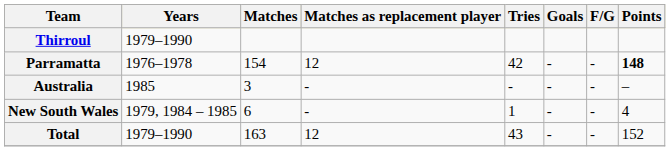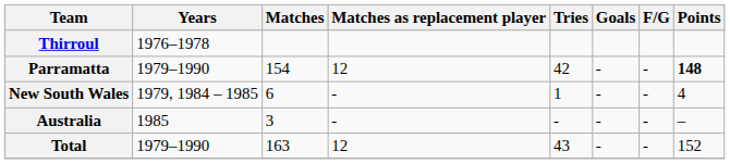Thirroul | Years: 1979–1990 -> 1976–1978
Parramatta | Years: 1976–1978 -> 1979–1990
rows swapped: New South Wales <-> Australia
